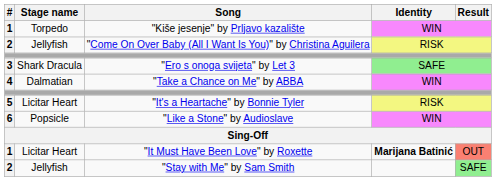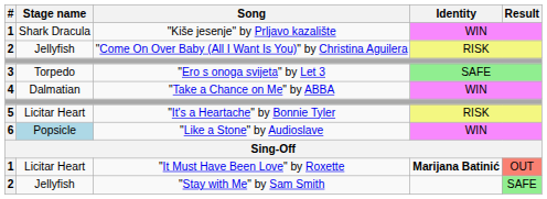"Kiše jesenje" by Prljavo kazalište | Stage name: Torpedo -> Shark Dracula
"Ero s onoga svijeta" by Let 3 | Stage name: Shark Dracula -> Torpedo
"Like a Stone" by Audioslave | Stage name: no background -> lightblue background
